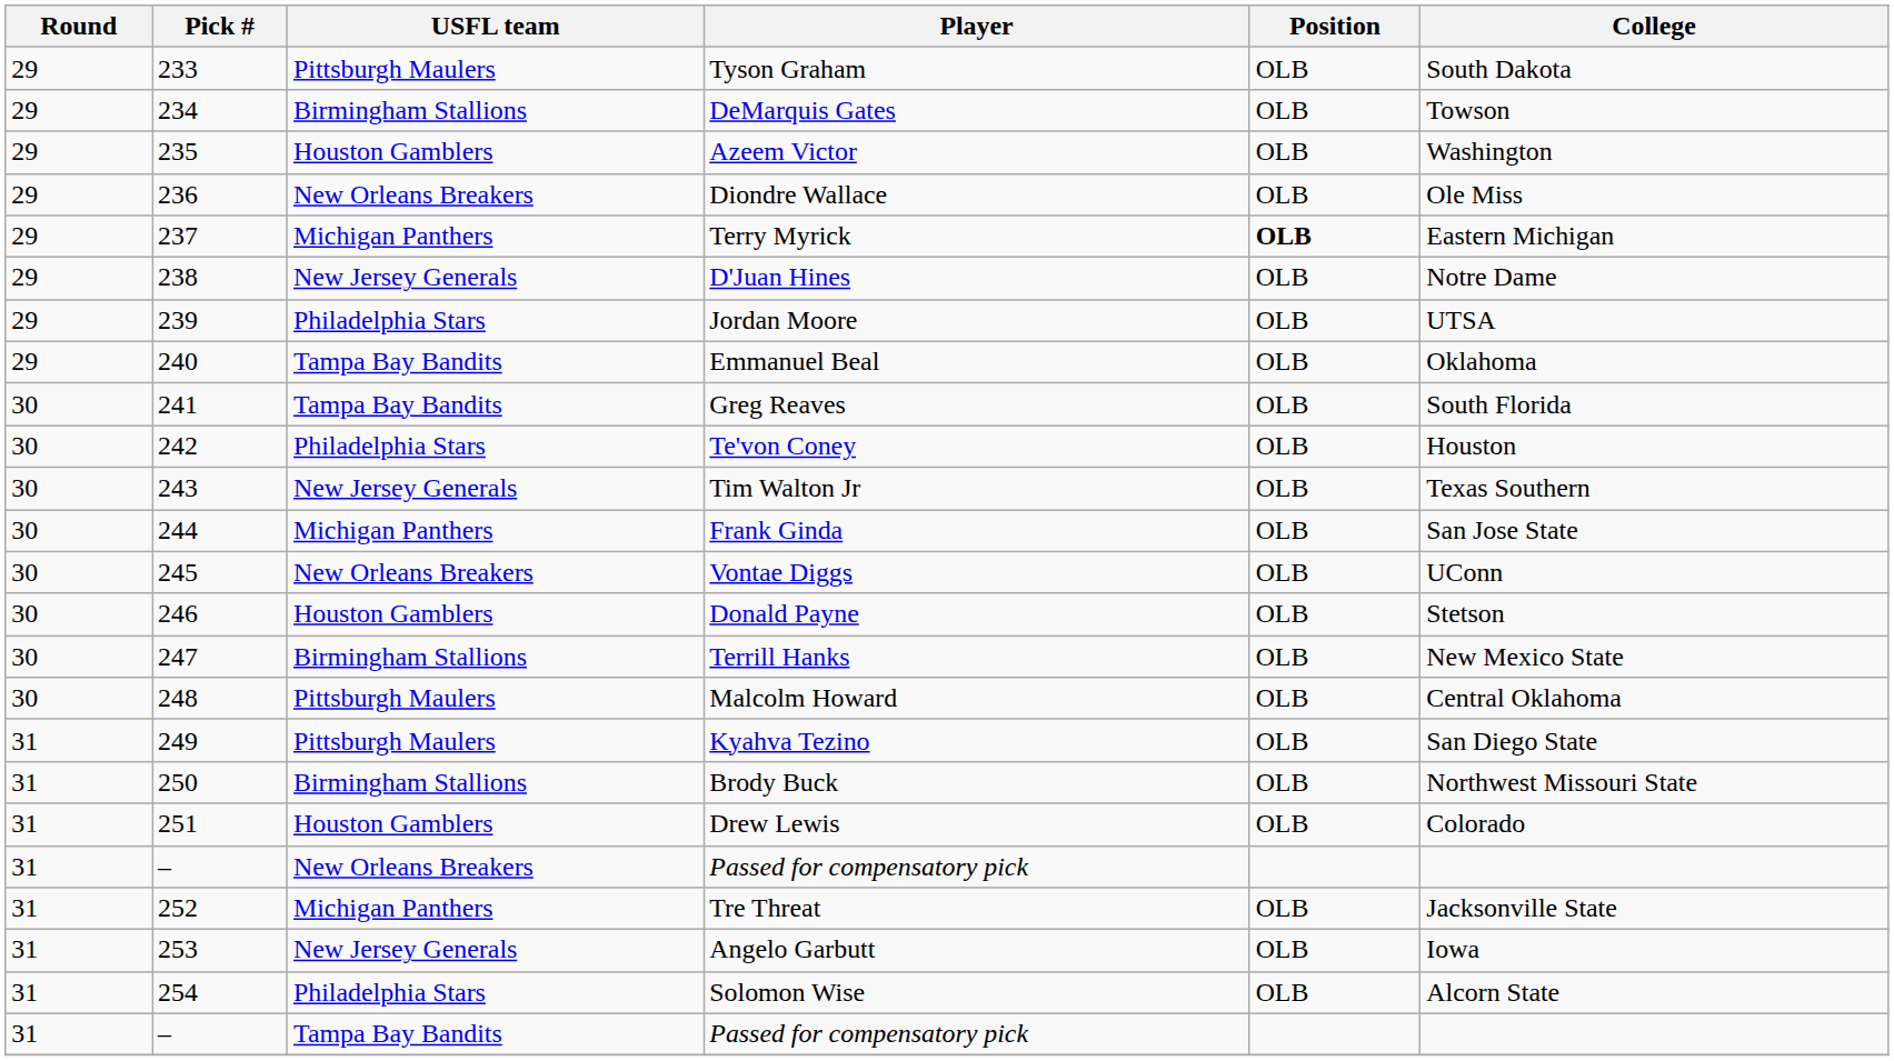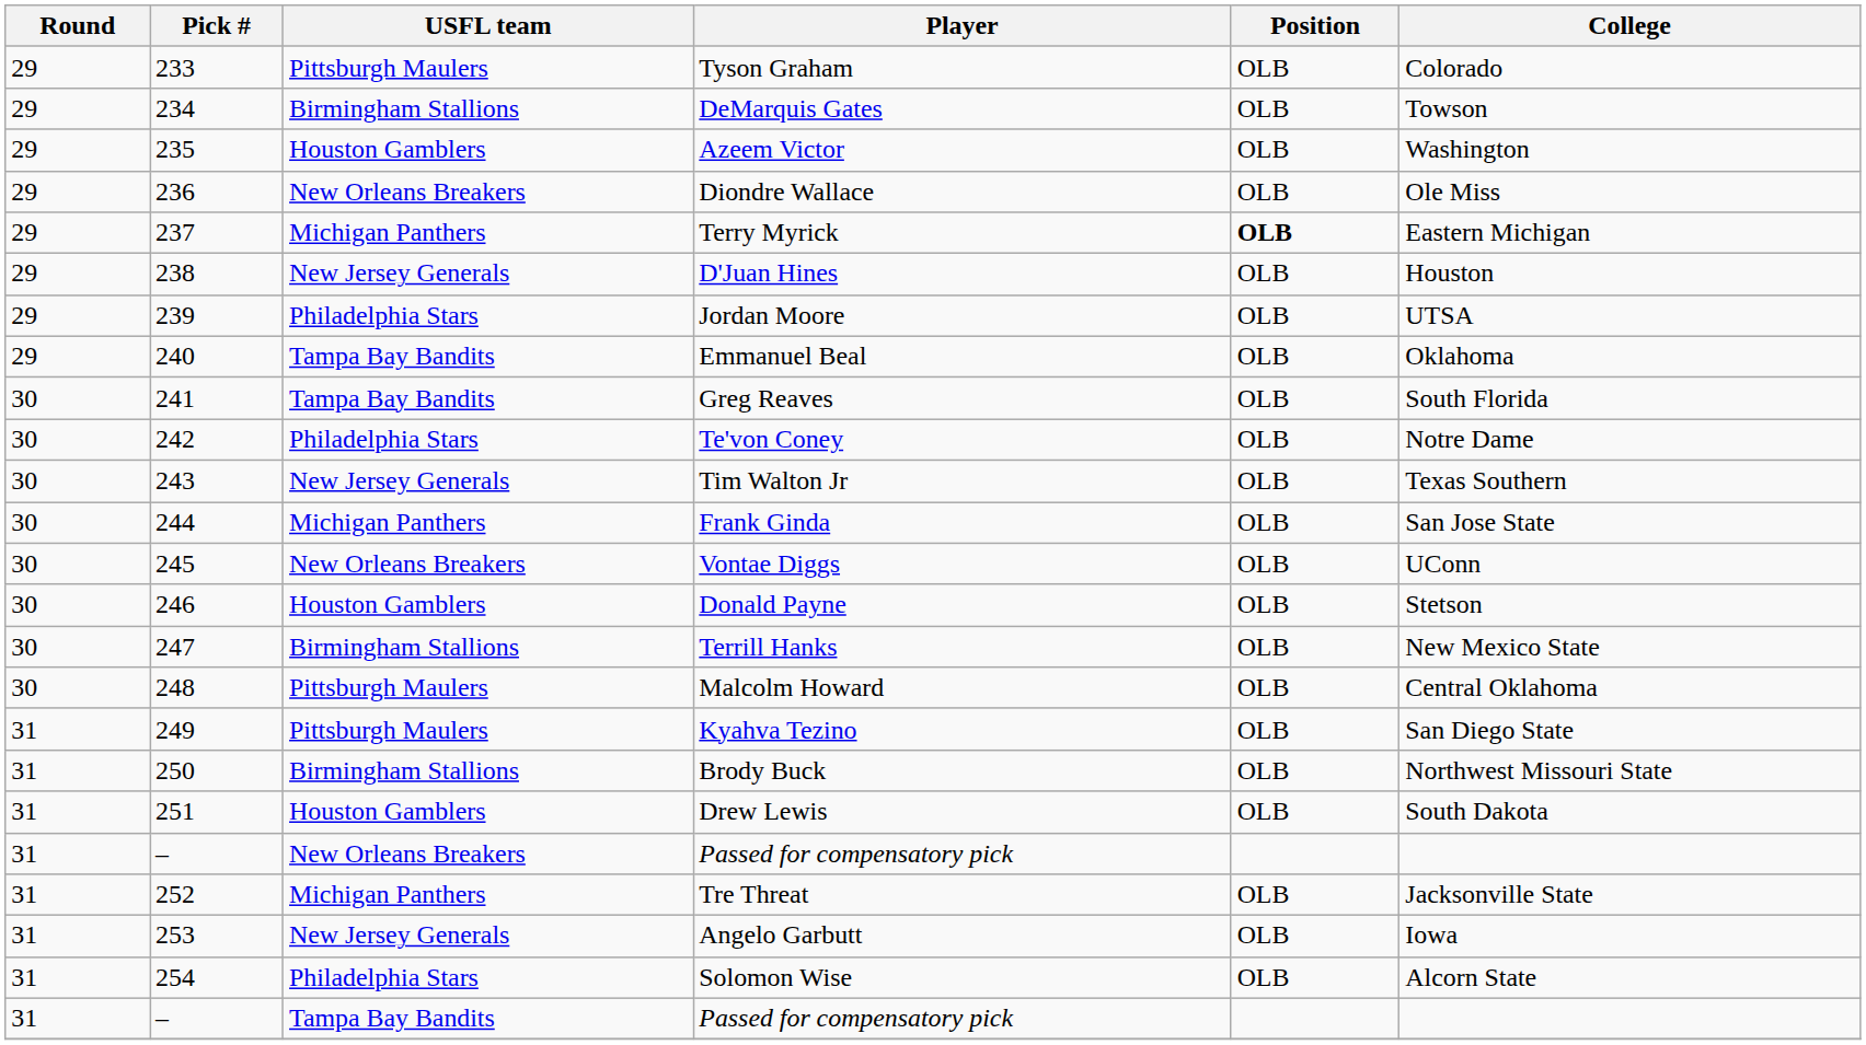Tyson Graham | College: South Dakota -> Colorado
D'Juan Hines | College: Notre Dame -> Houston
Te'von Coney | College: Houston -> Notre Dame
Drew Lewis | College: Colorado -> South Dakota
